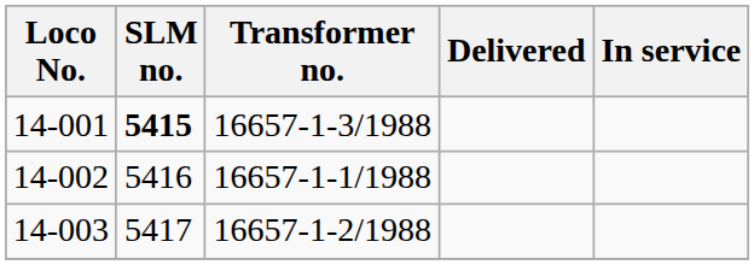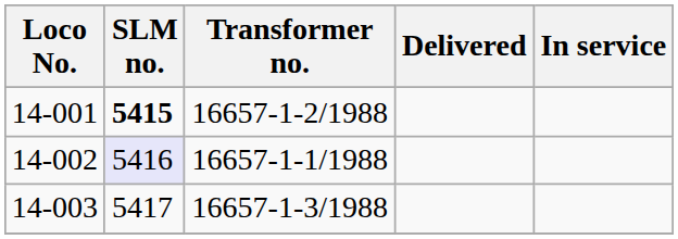14-001 | Transformer no.: 16657-1-3/1988 -> 16657-1-2/1988
14-002 | SLM no.: no background -> lavender background
14-003 | Transformer no.: 16657-1-2/1988 -> 16657-1-3/1988
